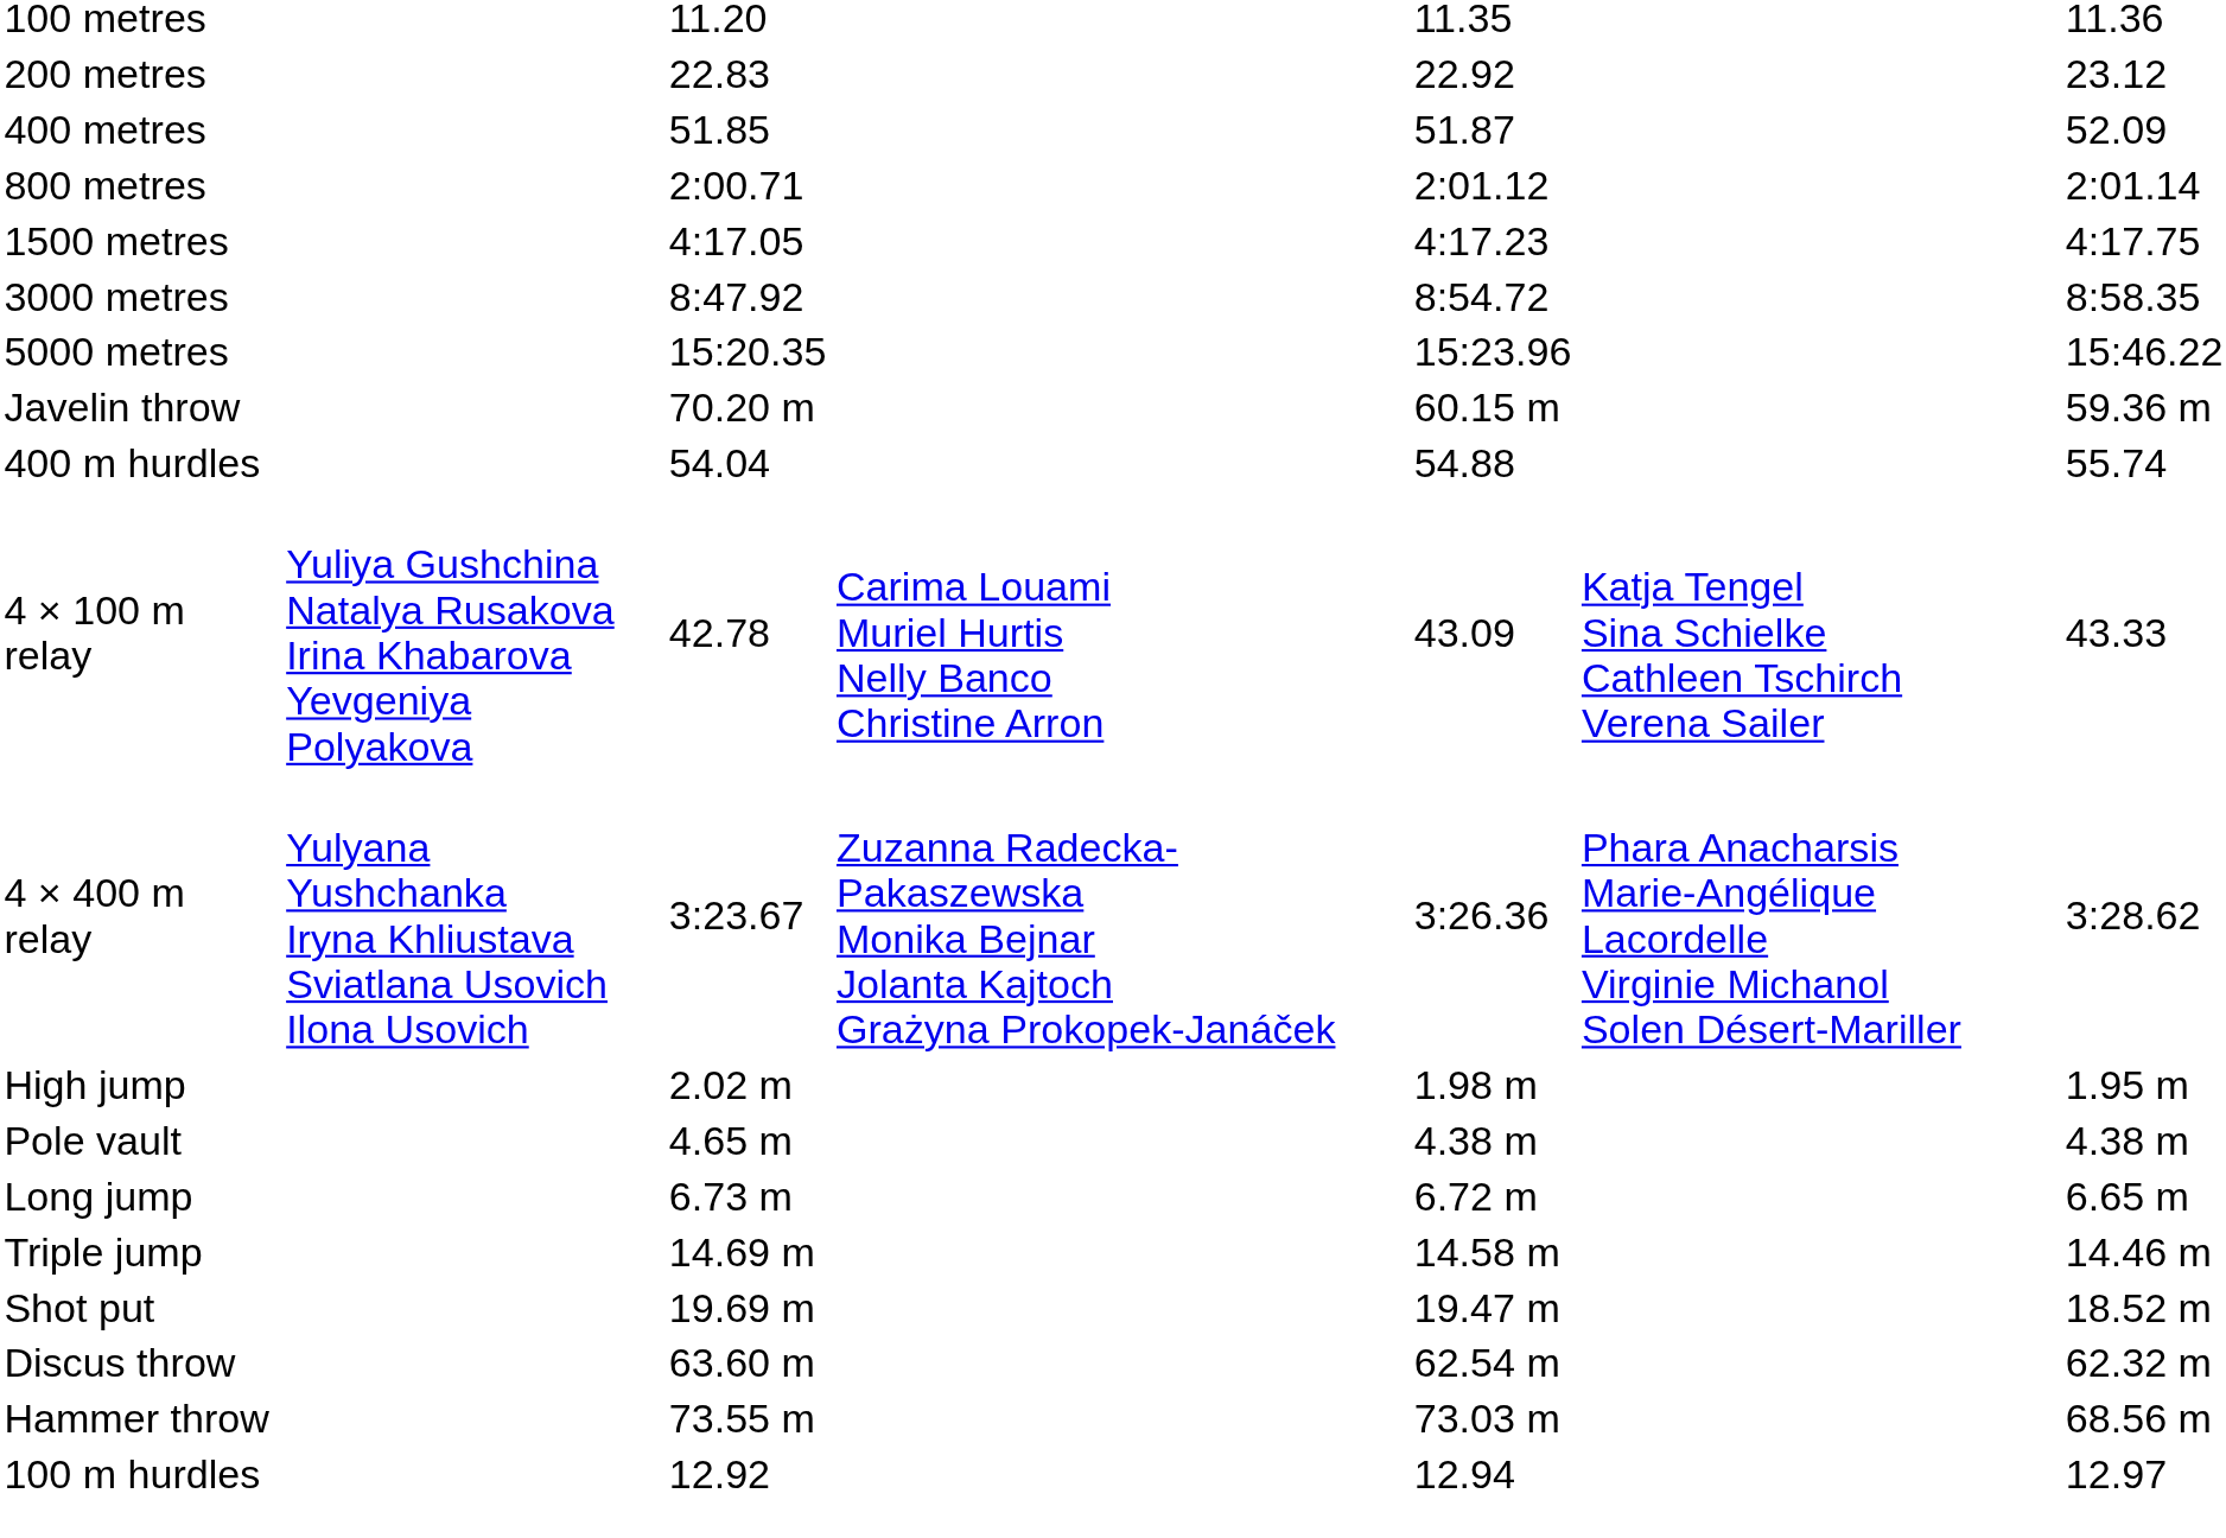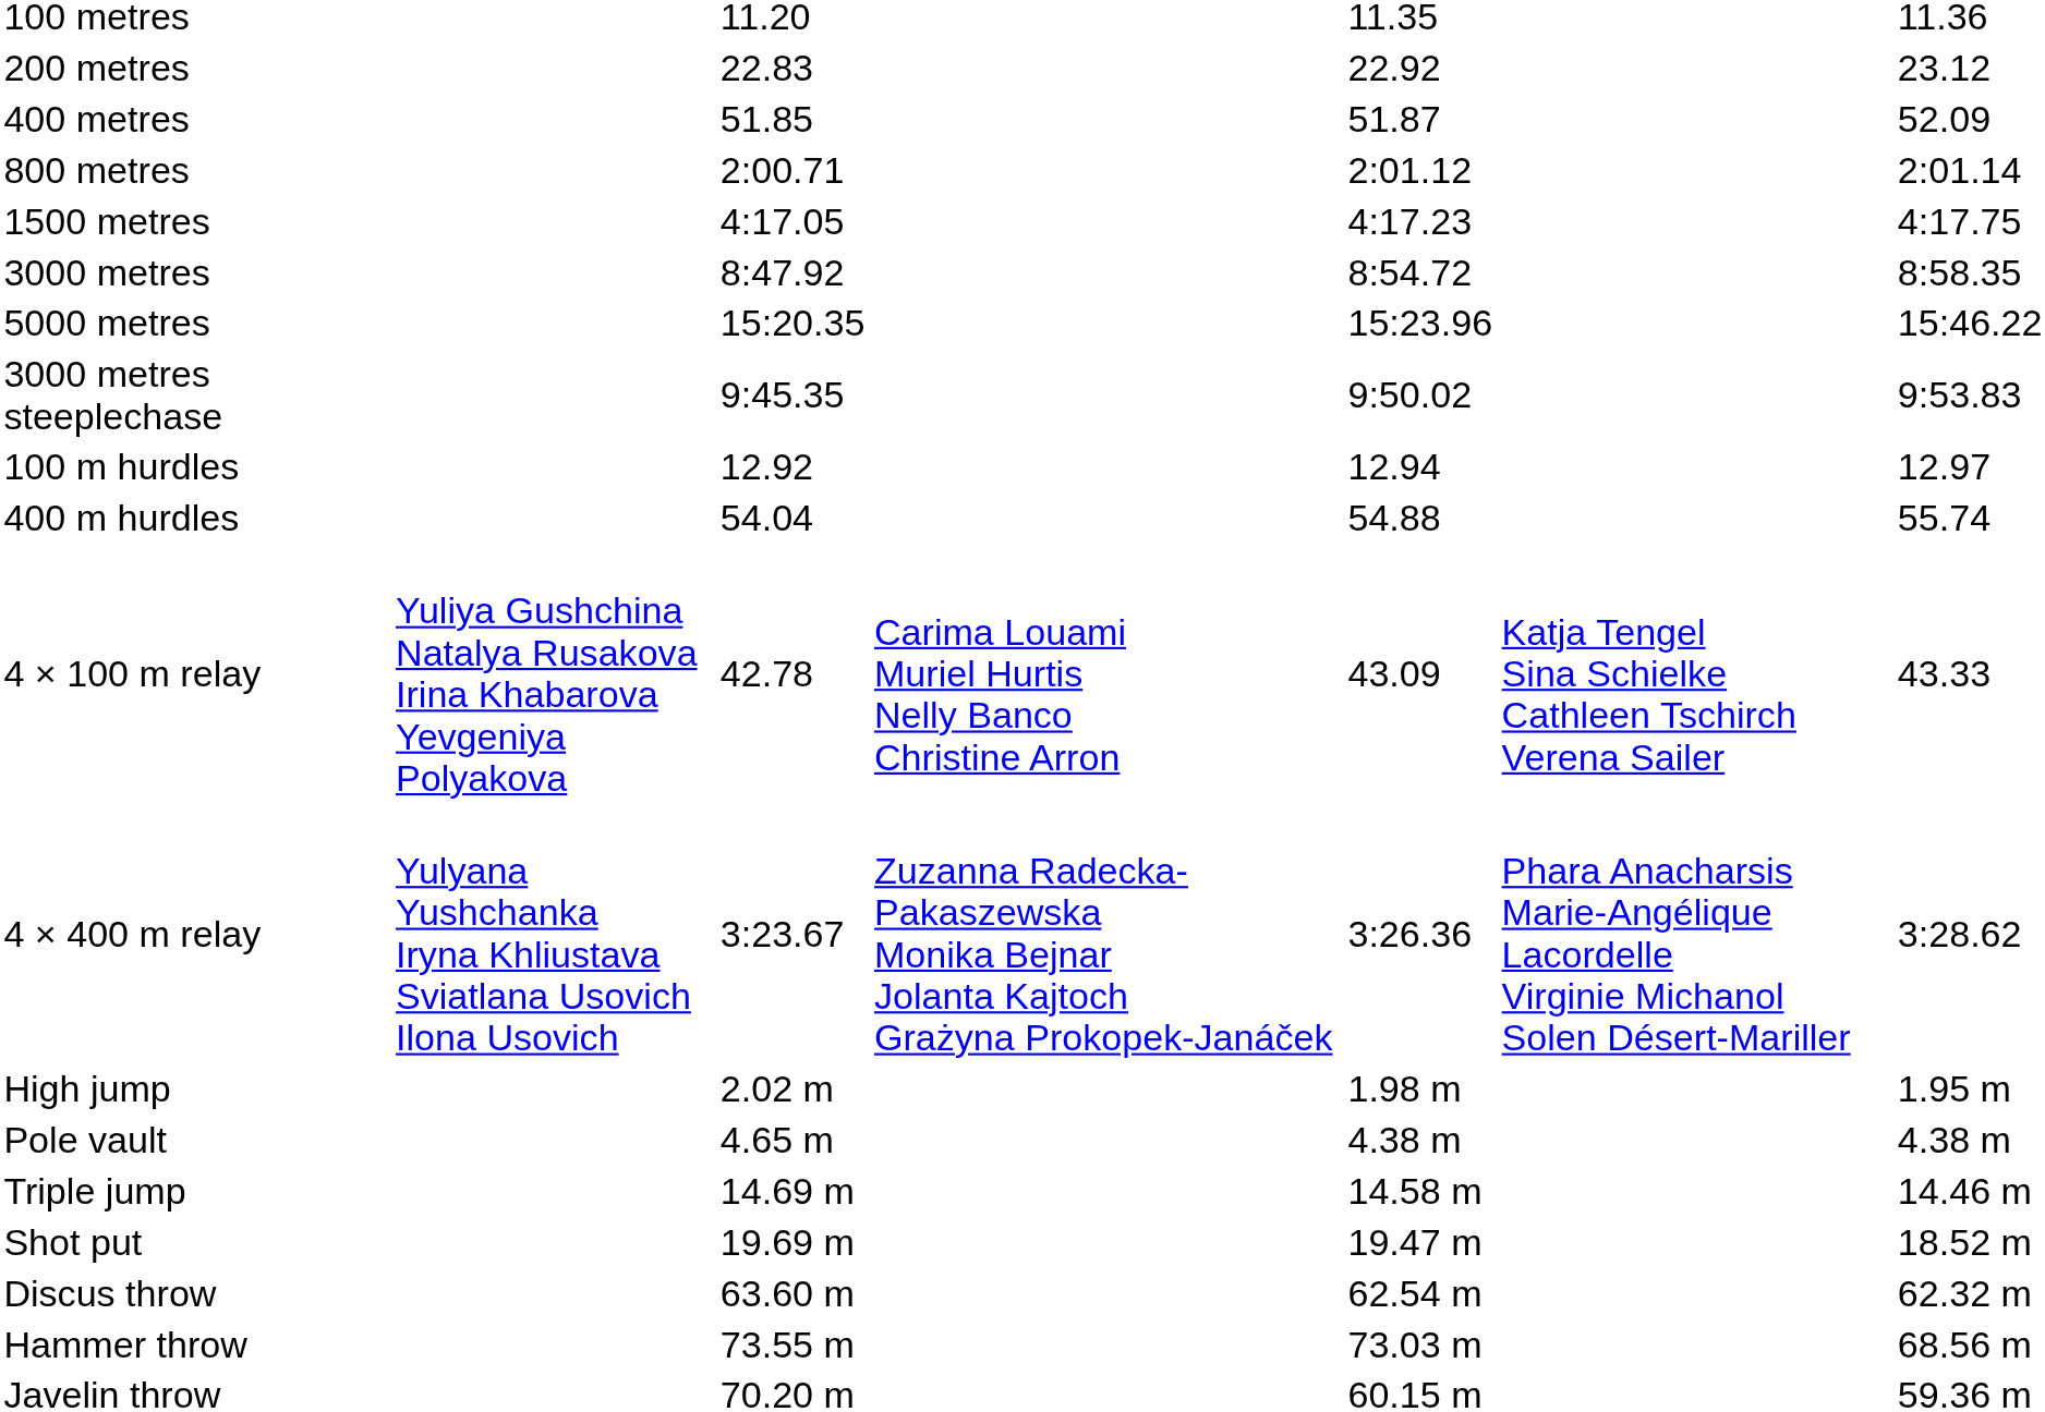+ row: 3000 metres steeplechase | 9:45.35 | 9:50.02 | 9:53.83
rows swapped: 100 m hurdles <-> Javelin throw
- row: Long jump | 6.73 m | 6.72 m | 6.65 m
